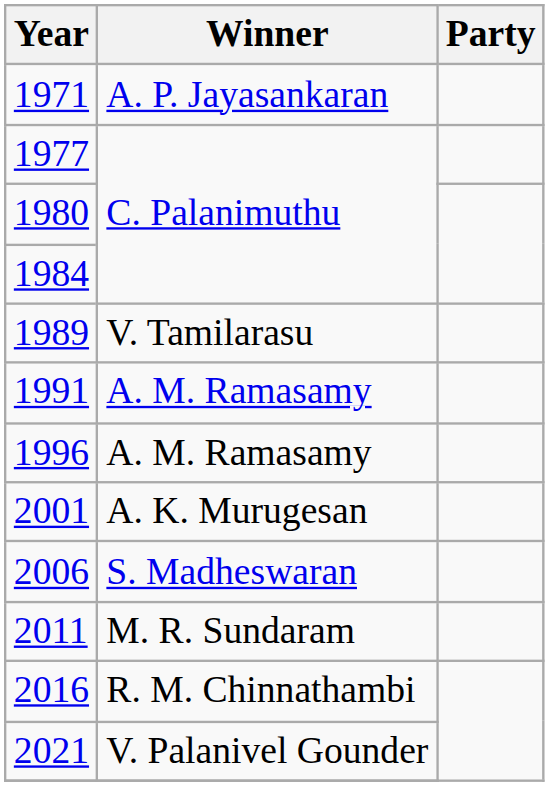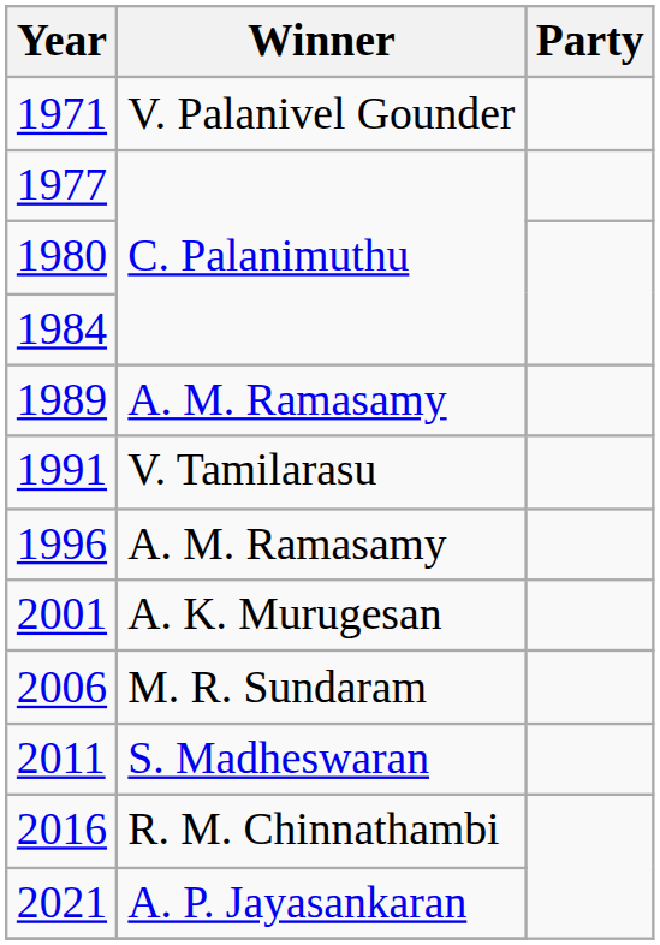1971 | Winner: A. P. Jayasankaran -> V. Palanivel Gounder
1989 | Winner: V. Tamilarasu -> A. M. Ramasamy
1991 | Winner: A. M. Ramasamy -> V. Tamilarasu
2006 | Winner: S. Madheswaran -> M. R. Sundaram
2011 | Winner: M. R. Sundaram -> S. Madheswaran
2021 | Winner: V. Palanivel Gounder -> A. P. Jayasankaran
